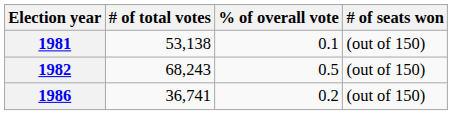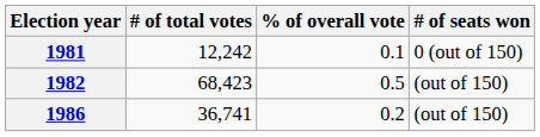1981 | # of total votes: 53,138 -> 12,242
1981 | # of seats won: (out of 150) -> 0 (out of 150)
1982 | # of total votes: 68,243 -> 68,423
